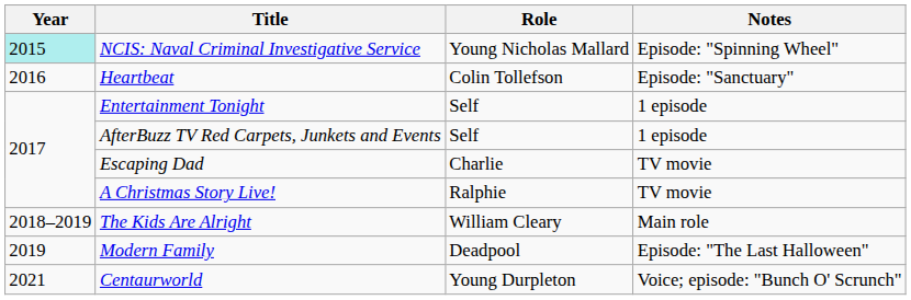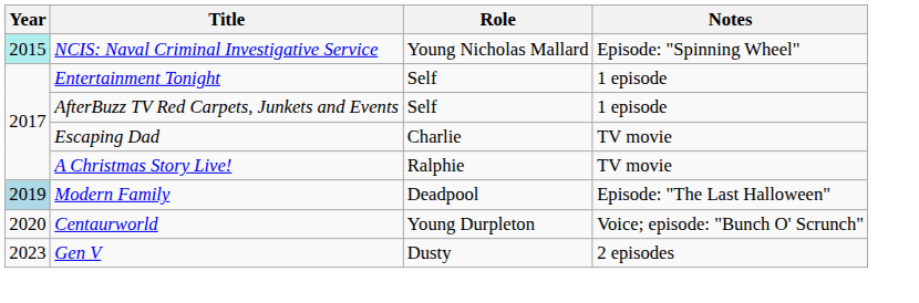- row: 2016 | Heartbeat | Colin Tollefson | Episode: "Sanctuary"
- row: 2018–2019 | The Kids Are Alright | William Cleary | Main role
Modern Family | Year: no background -> lightblue background
Centaurworld | Year: 2021 -> 2020
+ row: 2023 | Gen V | Dusty | 2 episodes
